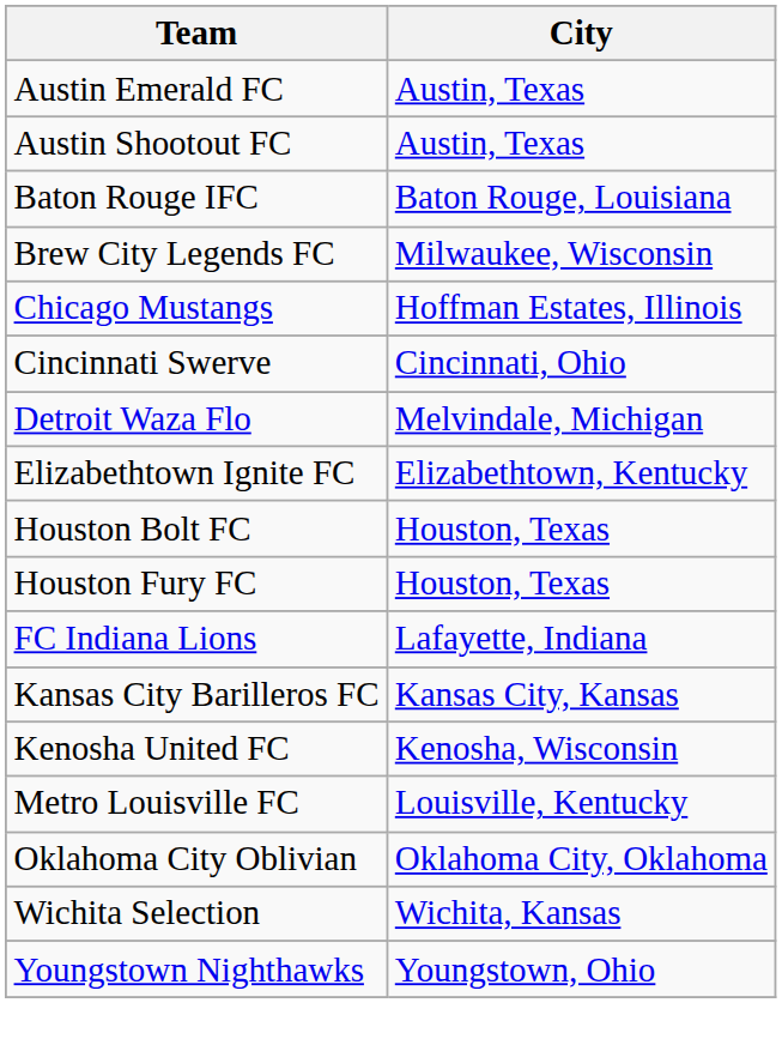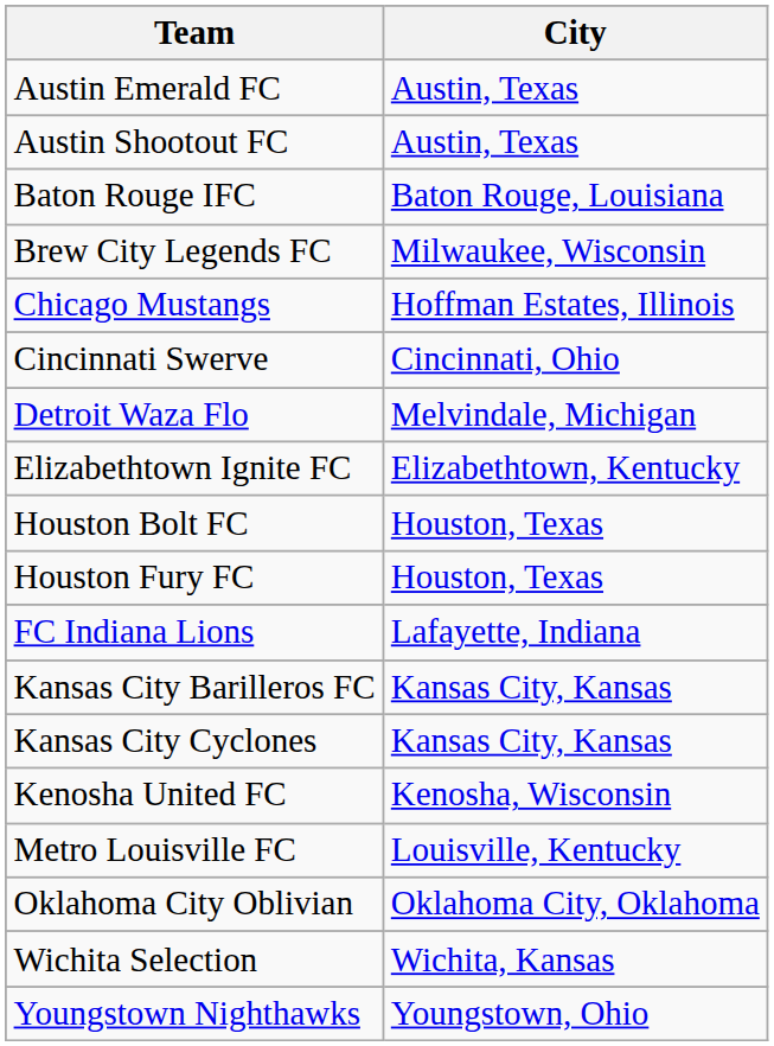+ row: Kansas City Cyclones | Kansas City, Kansas
